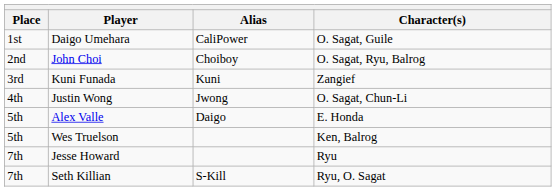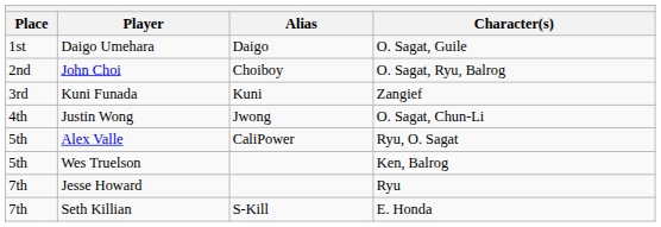Daigo Umehara | Alias: CaliPower -> Daigo
Alex Valle | Alias: Daigo -> CaliPower
Alex Valle | Character(s): E. Honda -> Ryu, O. Sagat
Seth Killian | Character(s): Ryu, O. Sagat -> E. Honda
